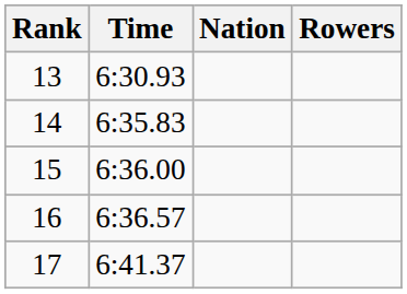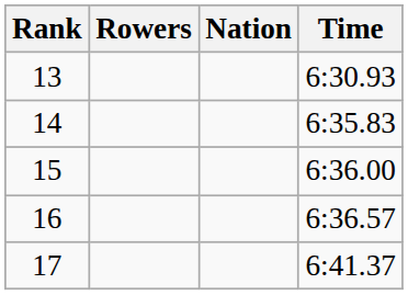columns swapped: Rowers <-> Time
